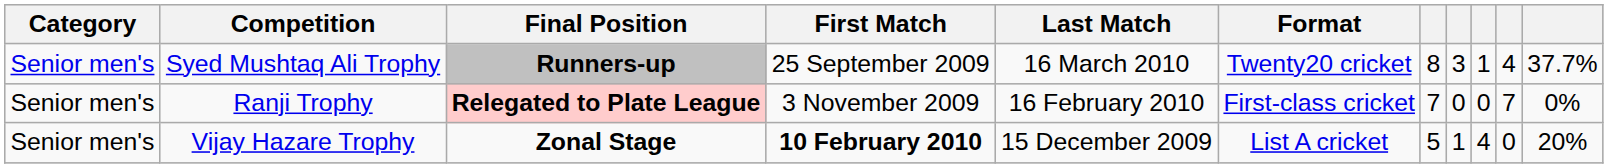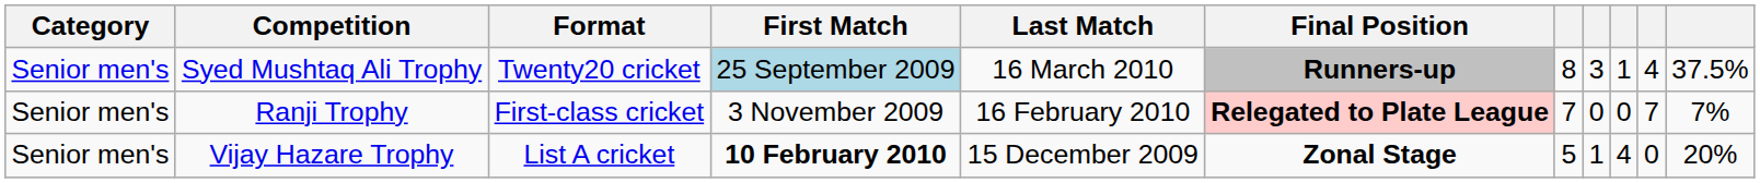columns swapped: Format <-> Final Position
Syed Mushtaq Ali Trophy | First Match: no background -> lightblue background
Syed Mushtaq Ali Trophy | column 11: 37.7% -> 37.5%
Ranji Trophy | column 11: 0% -> 7%
